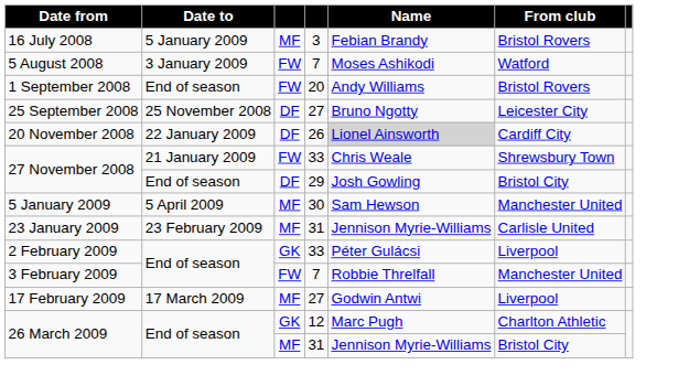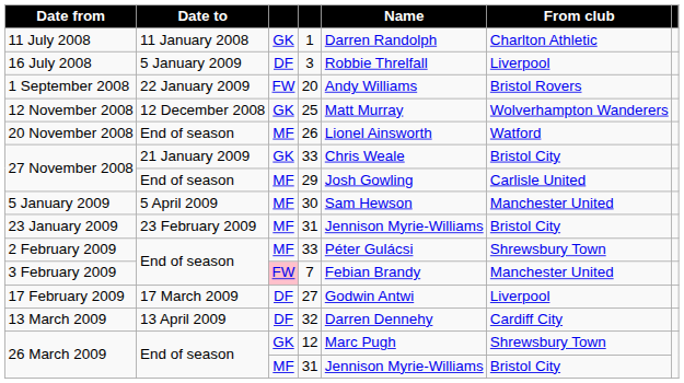+ row: 11 July 2008 | 11 January 2008 | GK | 1 | Darren Randolph | Charlton Athletic
16 July 2008 | column 3: MF -> DF
16 July 2008 | Name: Febian Brandy -> Robbie Threlfall
16 July 2008 | From club: Bristol Rovers -> Liverpool
- row: 5 August 2008 | 3 January 2009 | FW | 7 | Moses Ashikodi | Watford
1 September 2008 | Date to: End of season -> 22 January 2009
- row: 25 September 2008 | 25 November 2008 | DF | 27 | Bruno Ngotty | Leicester City
+ row: 12 November 2008 | 12 December 2008 | GK | 25 | Matt Murray | Wolverhampton Wanderers
20 November 2008 | Date to: 22 January 2009 -> End of season
20 November 2008 | column 3: DF -> MF
20 November 2008 | Name: lightgrey background -> no background
20 November 2008 | From club: Cardiff City -> Watford
27 November 2008 / 33 | column 3: FW -> GK
27 November 2008 / 33 | From club: Shrewsbury Town -> Bristol City
27 November 2008 / 29 | column 3: DF -> MF
27 November 2008 / 29 | From club: Bristol City -> Carlisle United
23 January 2009 | From club: Carlisle United -> Bristol City
2 February 2009 | column 3: GK -> MF
2 February 2009 | From club: Liverpool -> Shrewsbury Town
3 February 2009 | column 3: no background -> pink background
3 February 2009 | Name: Robbie Threlfall -> Febian Brandy
17 February 2009 | column 3: MF -> DF
+ row: 13 March 2009 | 13 April 2009 | DF | 32 | Darren Dennehy | Cardiff City
26 March 2009 / 12 | From club: Charlton Athletic -> Shrewsbury Town
